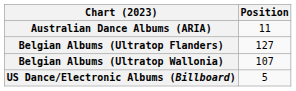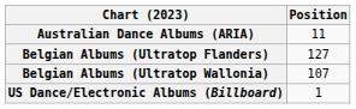US Dance/Electronic Albums (Billboard) | Position: 5 -> 1
